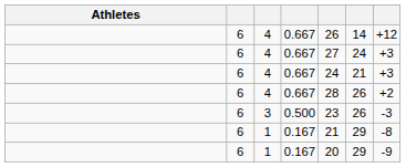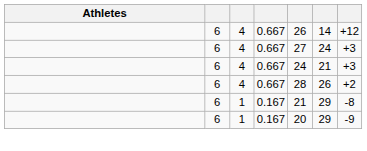- row: 6 | 3 | 0.500 | 23 | 26 | -3
